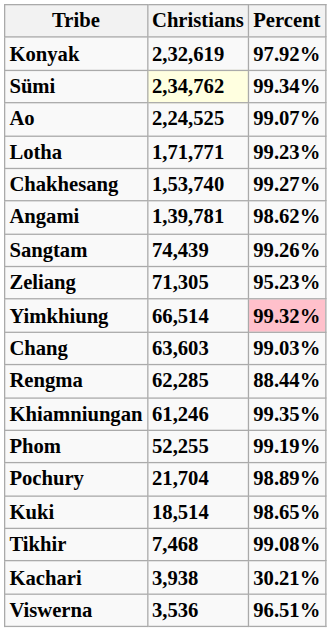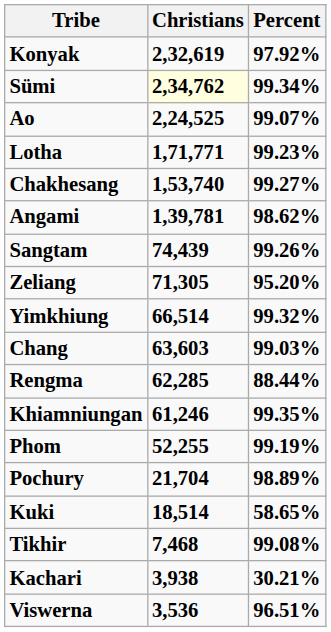Zeliang | Percent: 95.23% -> 95.20%
Yimkhiung | Percent: pink background -> no background
Kuki | Percent: 98.65% -> 58.65%
